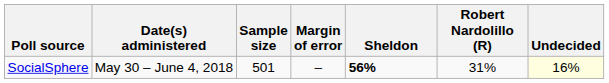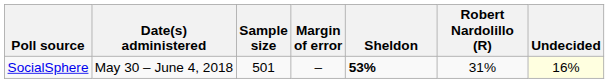SocialSphere | Sheldon: 56% -> 53%
